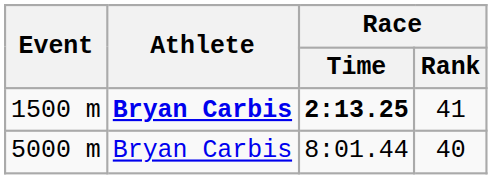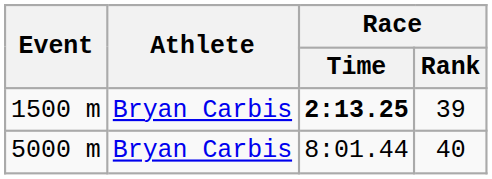1500 m | Athlete: bold -> normal
1500 m | Race / Rank: 41 -> 39
